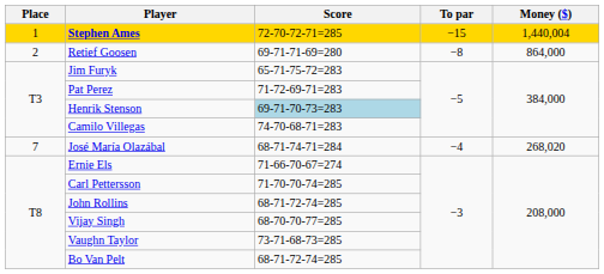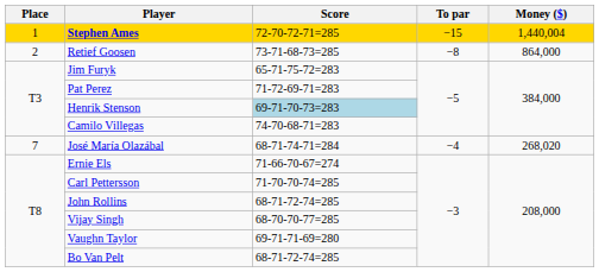Retief Goosen | Score: 69-71-71-69=280 -> 73-71-68-73=285
Vaughn Taylor | Score: 73-71-68-73=285 -> 69-71-71-69=280
